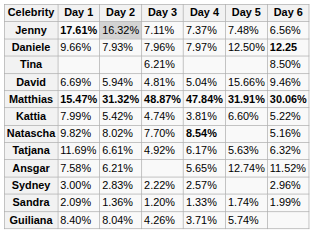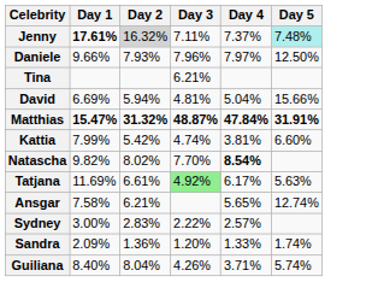- column: Day 6 | 6.56% | 12.25 | 8.50% | 9.46% | 30.06% | 5.22% | 5.16% | 6.32% | 11.52% | 2.96% | 1.99%
Jenny | Day 5: no background -> paleturquoise background
Tatjana | Day 3: no background -> lightgreen background
